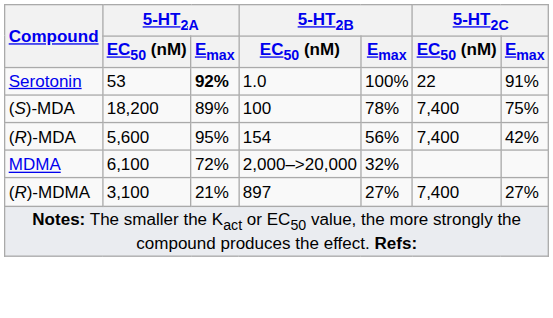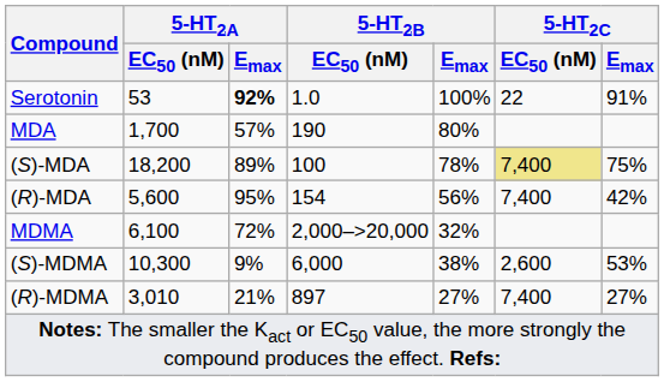+ row: MDA | 1,700 | 57% | 190 | 80%
(S)-MDA | 5-HT2C / EC50 (nM): no background -> khaki background
+ row: (S)-MDMA | 10,300 | 9% | 6,000 | 38% | 2,600 | 53%
(R)-MDMA | 5-HT2A / EC50 (nM): 3,100 -> 3,010
